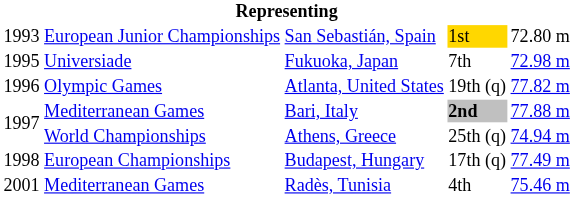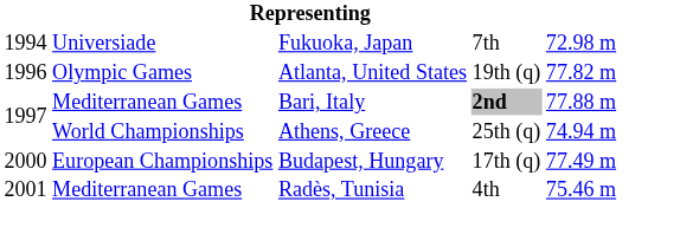- row: 1993 | European Junior Championships | San Sebastián, Spain | 1st | 72.80 m
Fukuoka, Japan | column 1: 1995 -> 1994
Budapest, Hungary | column 1: 1998 -> 2000
